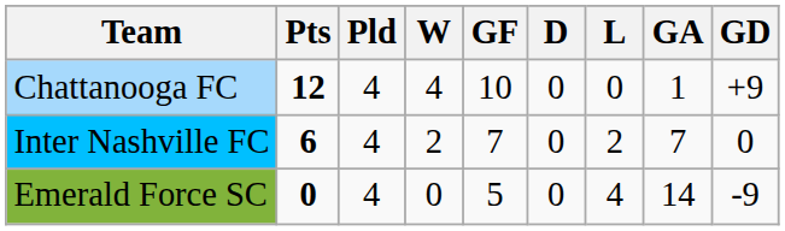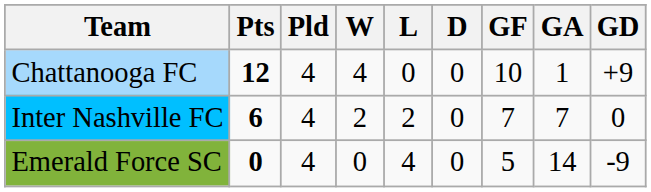columns swapped: L <-> GF
